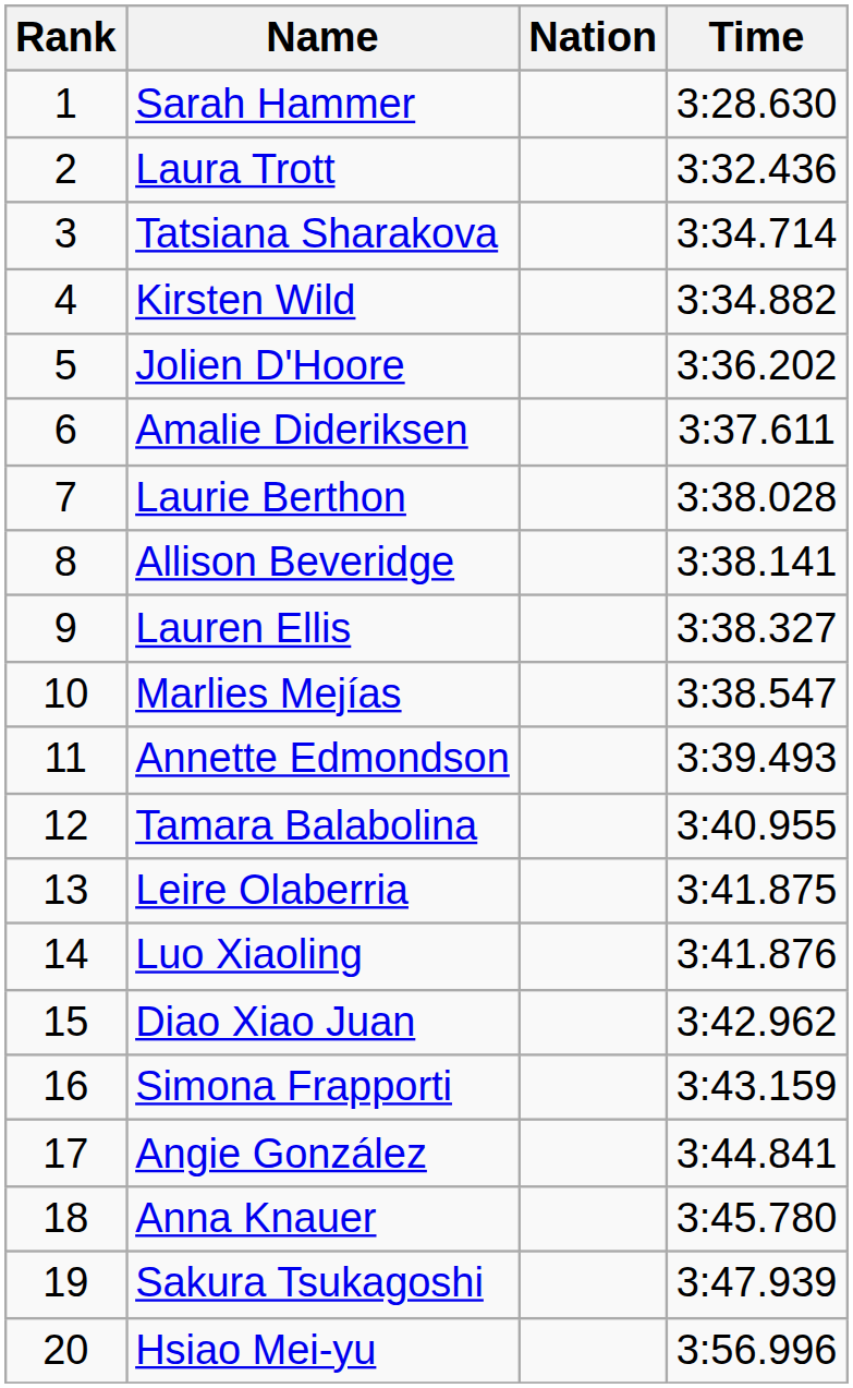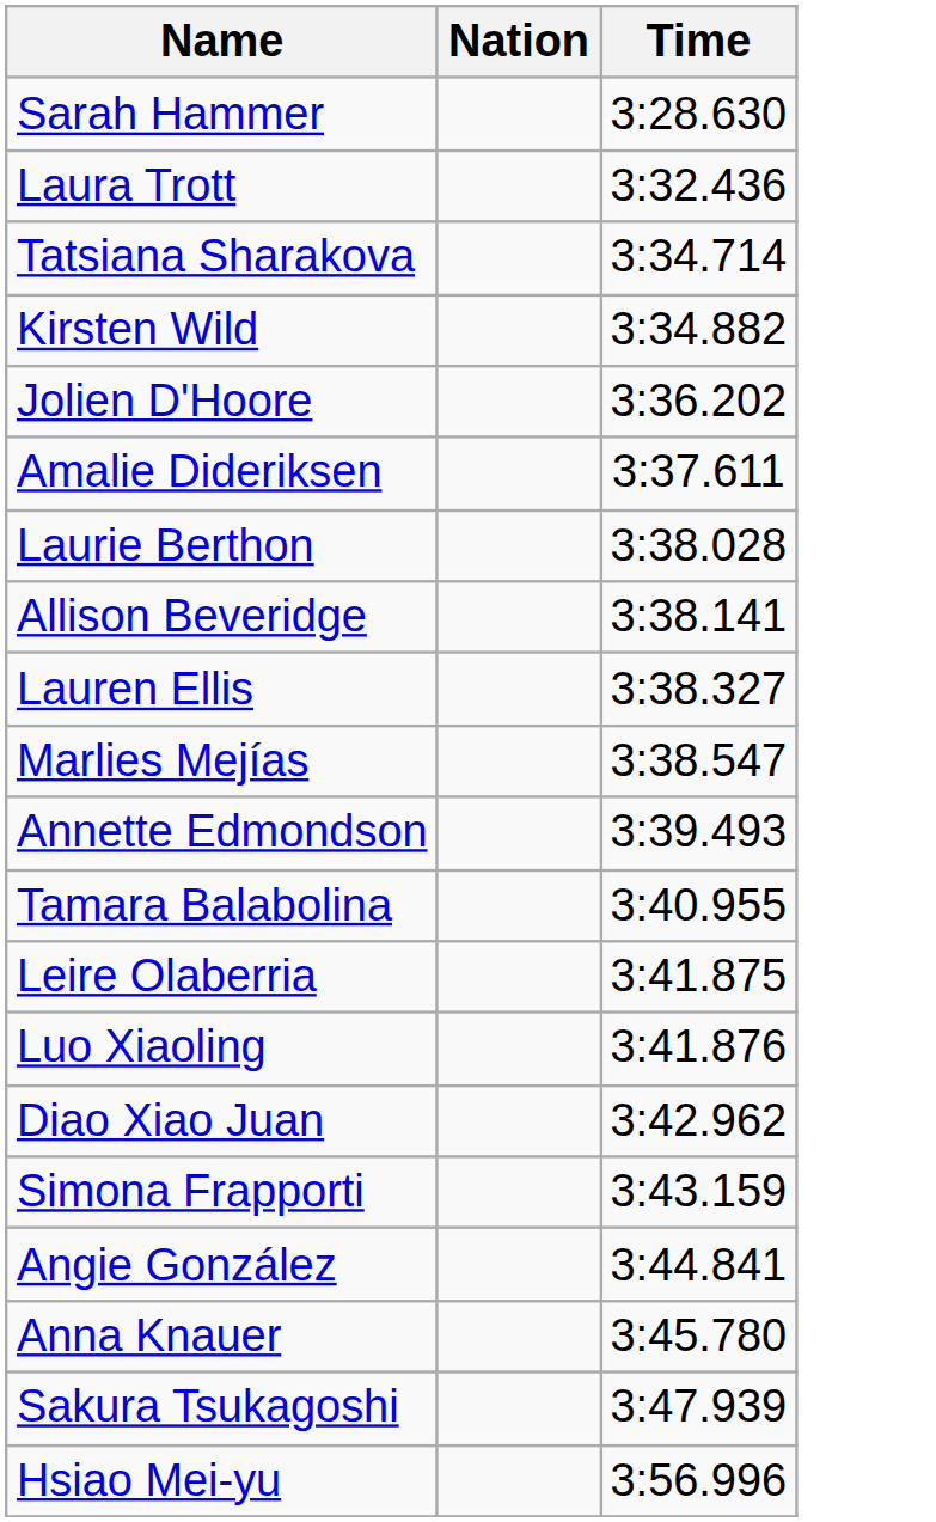- column: Rank | 1 | 2 | 3 | 4 | 5 | 6 | 7 | 8 | 9 | 10 | 11 | 12 | 13 | 14 | 15 | 16 | 17 | 18 | 19 | 20
